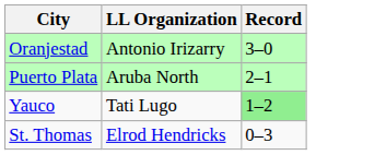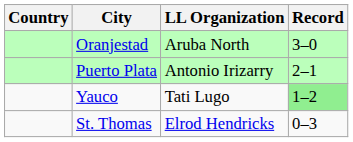+ column: Country
Oranjestad | LL Organization: Antonio Irizarry -> Aruba North
Puerto Plata | LL Organization: Aruba North -> Antonio Irizarry
